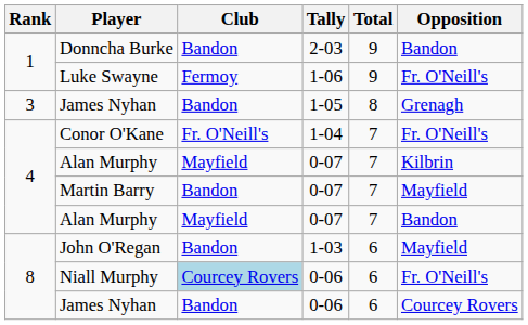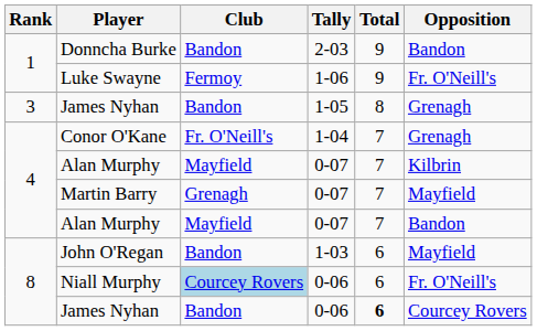Conor O'Kane | Opposition: Fr. O'Neill's -> Grenagh
Martin Barry | Club: Bandon -> Grenagh
James Nyhan / 0-06 | Total: normal -> bold
